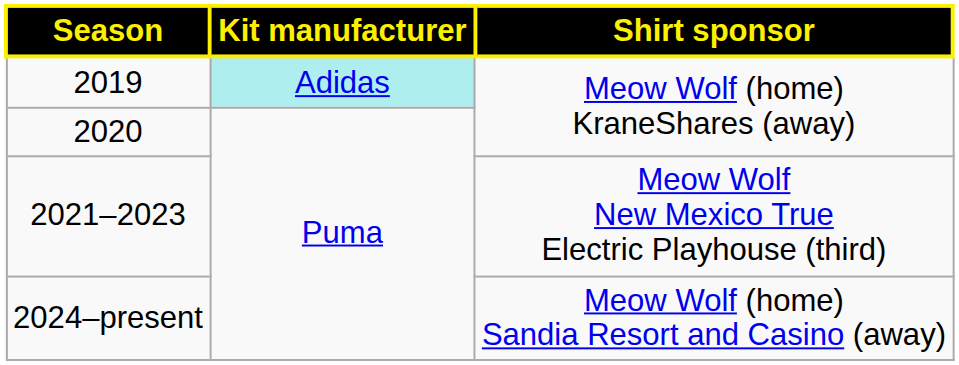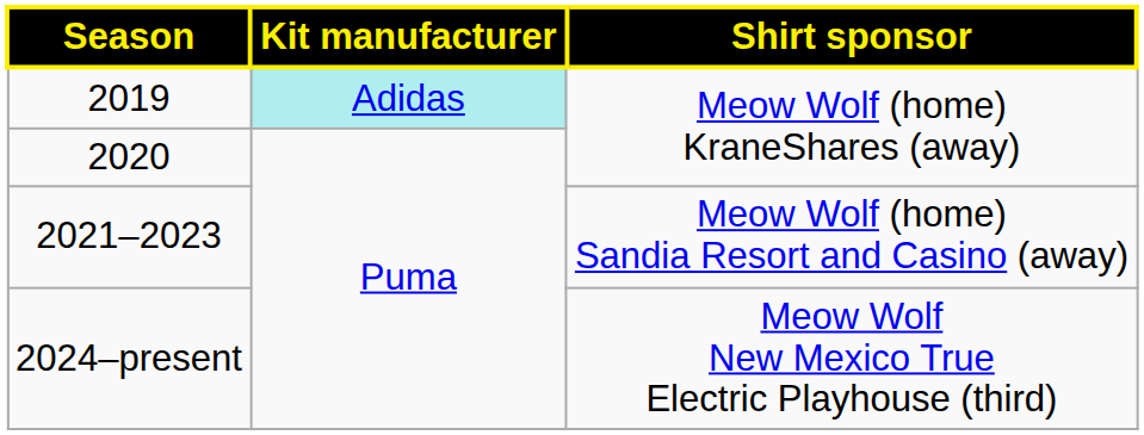2021–2023 | Shirt sponsor: Meow Wolf New Mexico True Electric Playhouse (third) -> Meow Wolf (home) Sandia Resort and Casino (away)
2024–present | Shirt sponsor: Meow Wolf (home) Sandia Resort and Casino (away) -> Meow Wolf New Mexico True Electric Playhouse (third)
